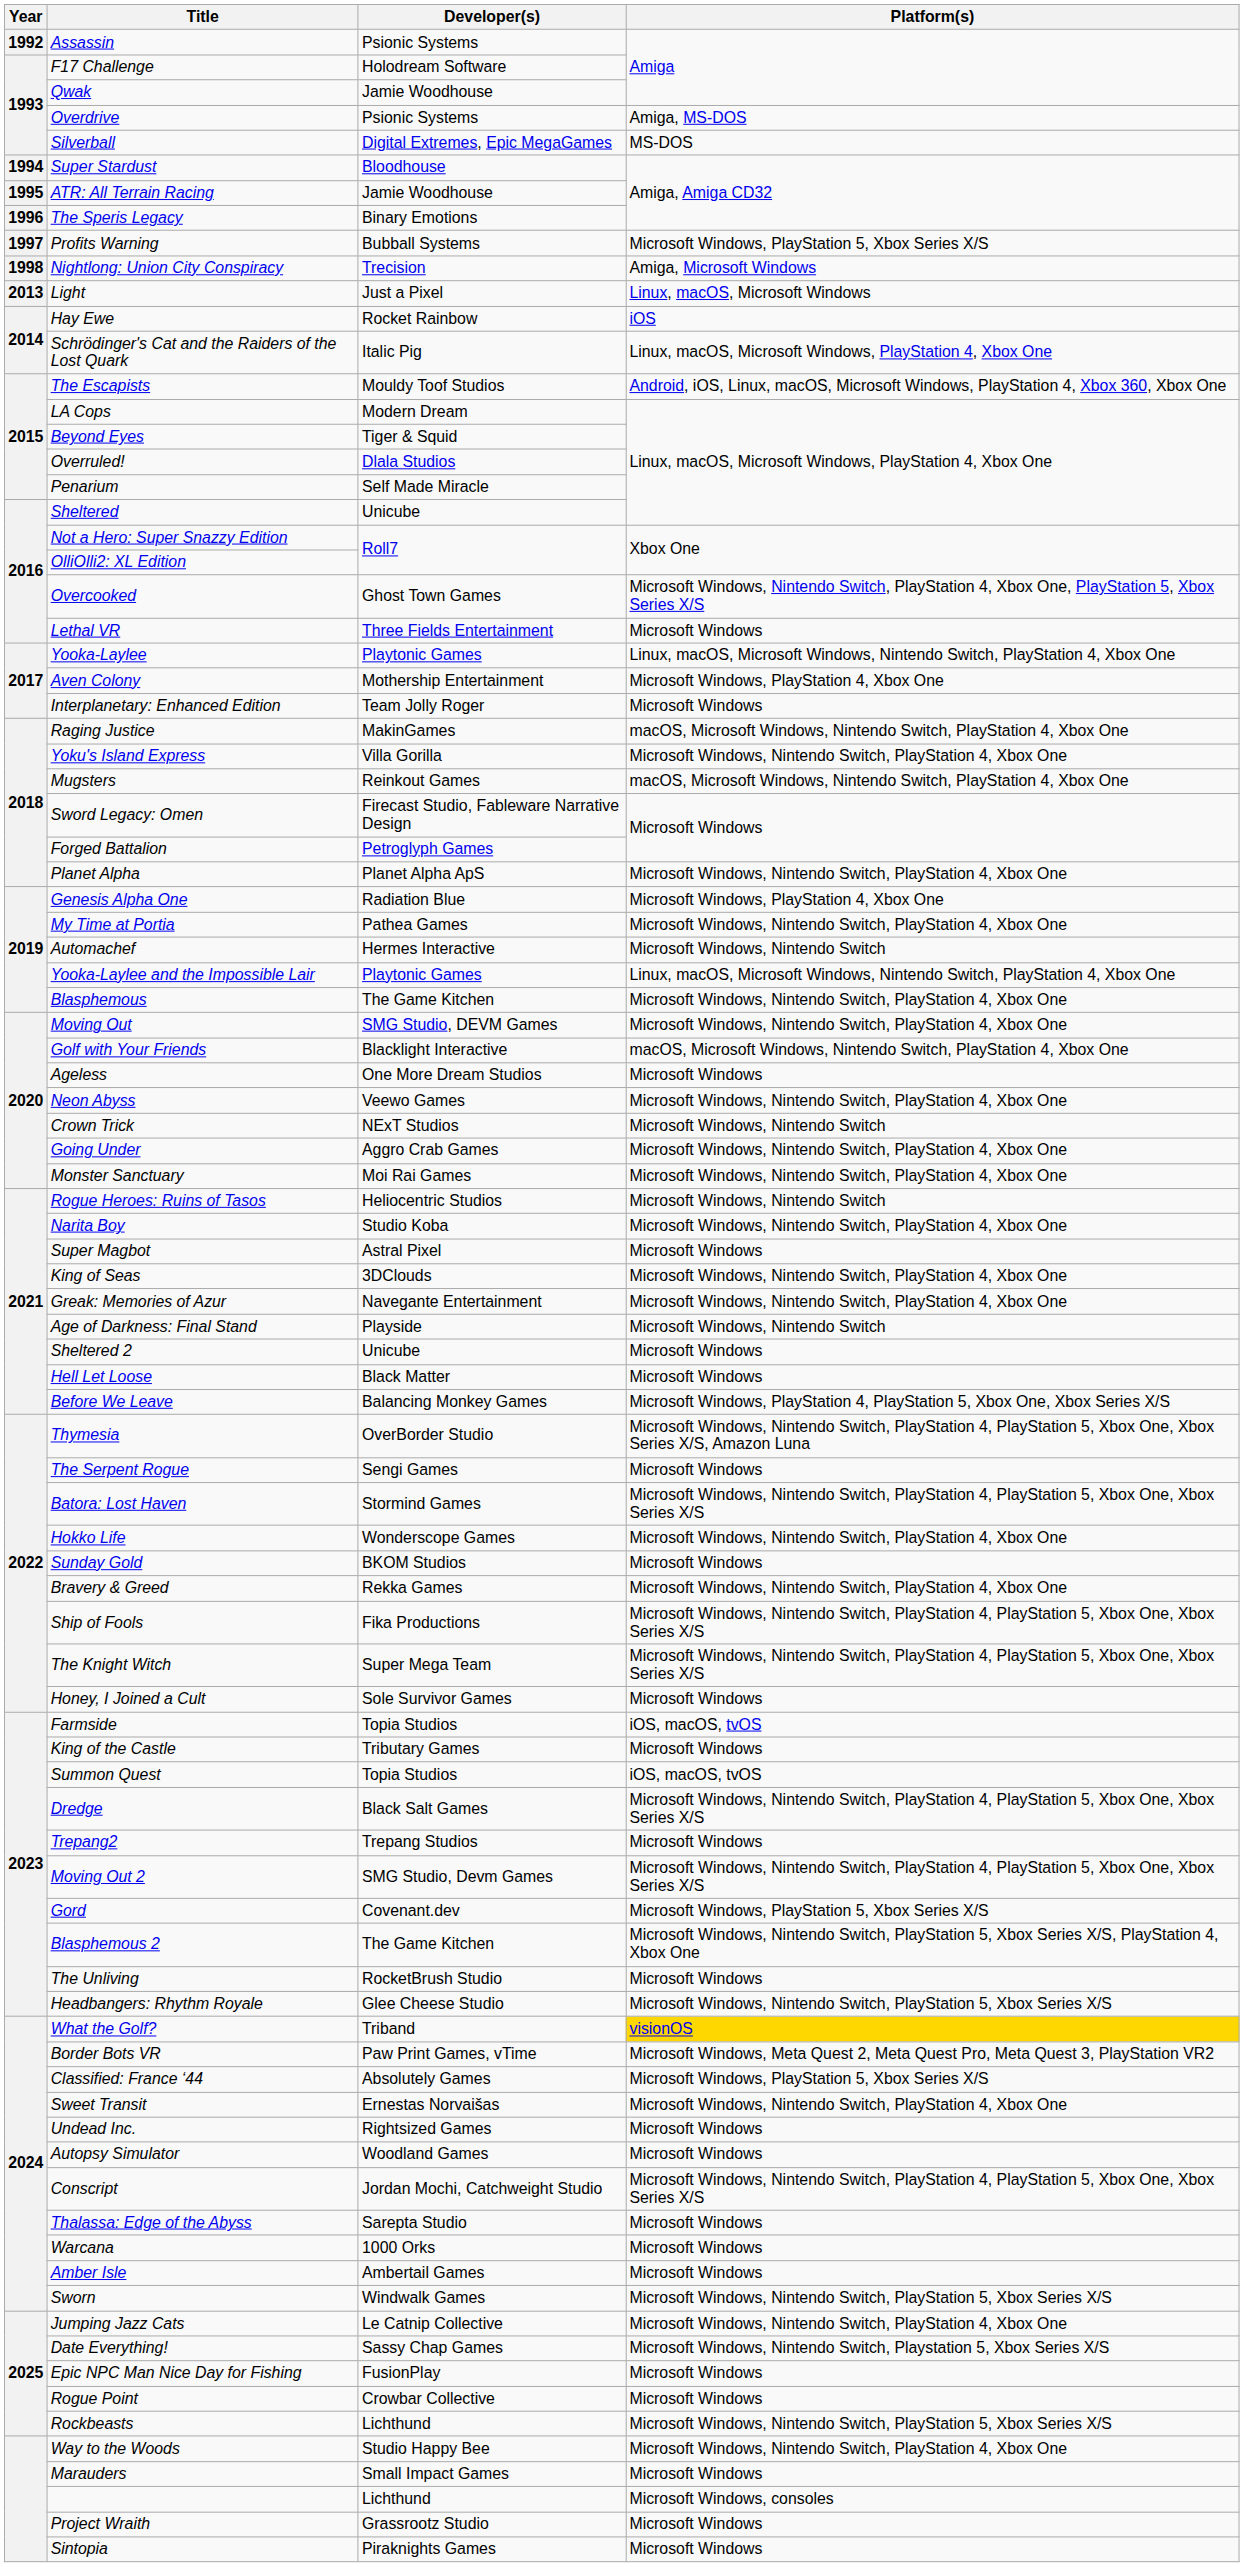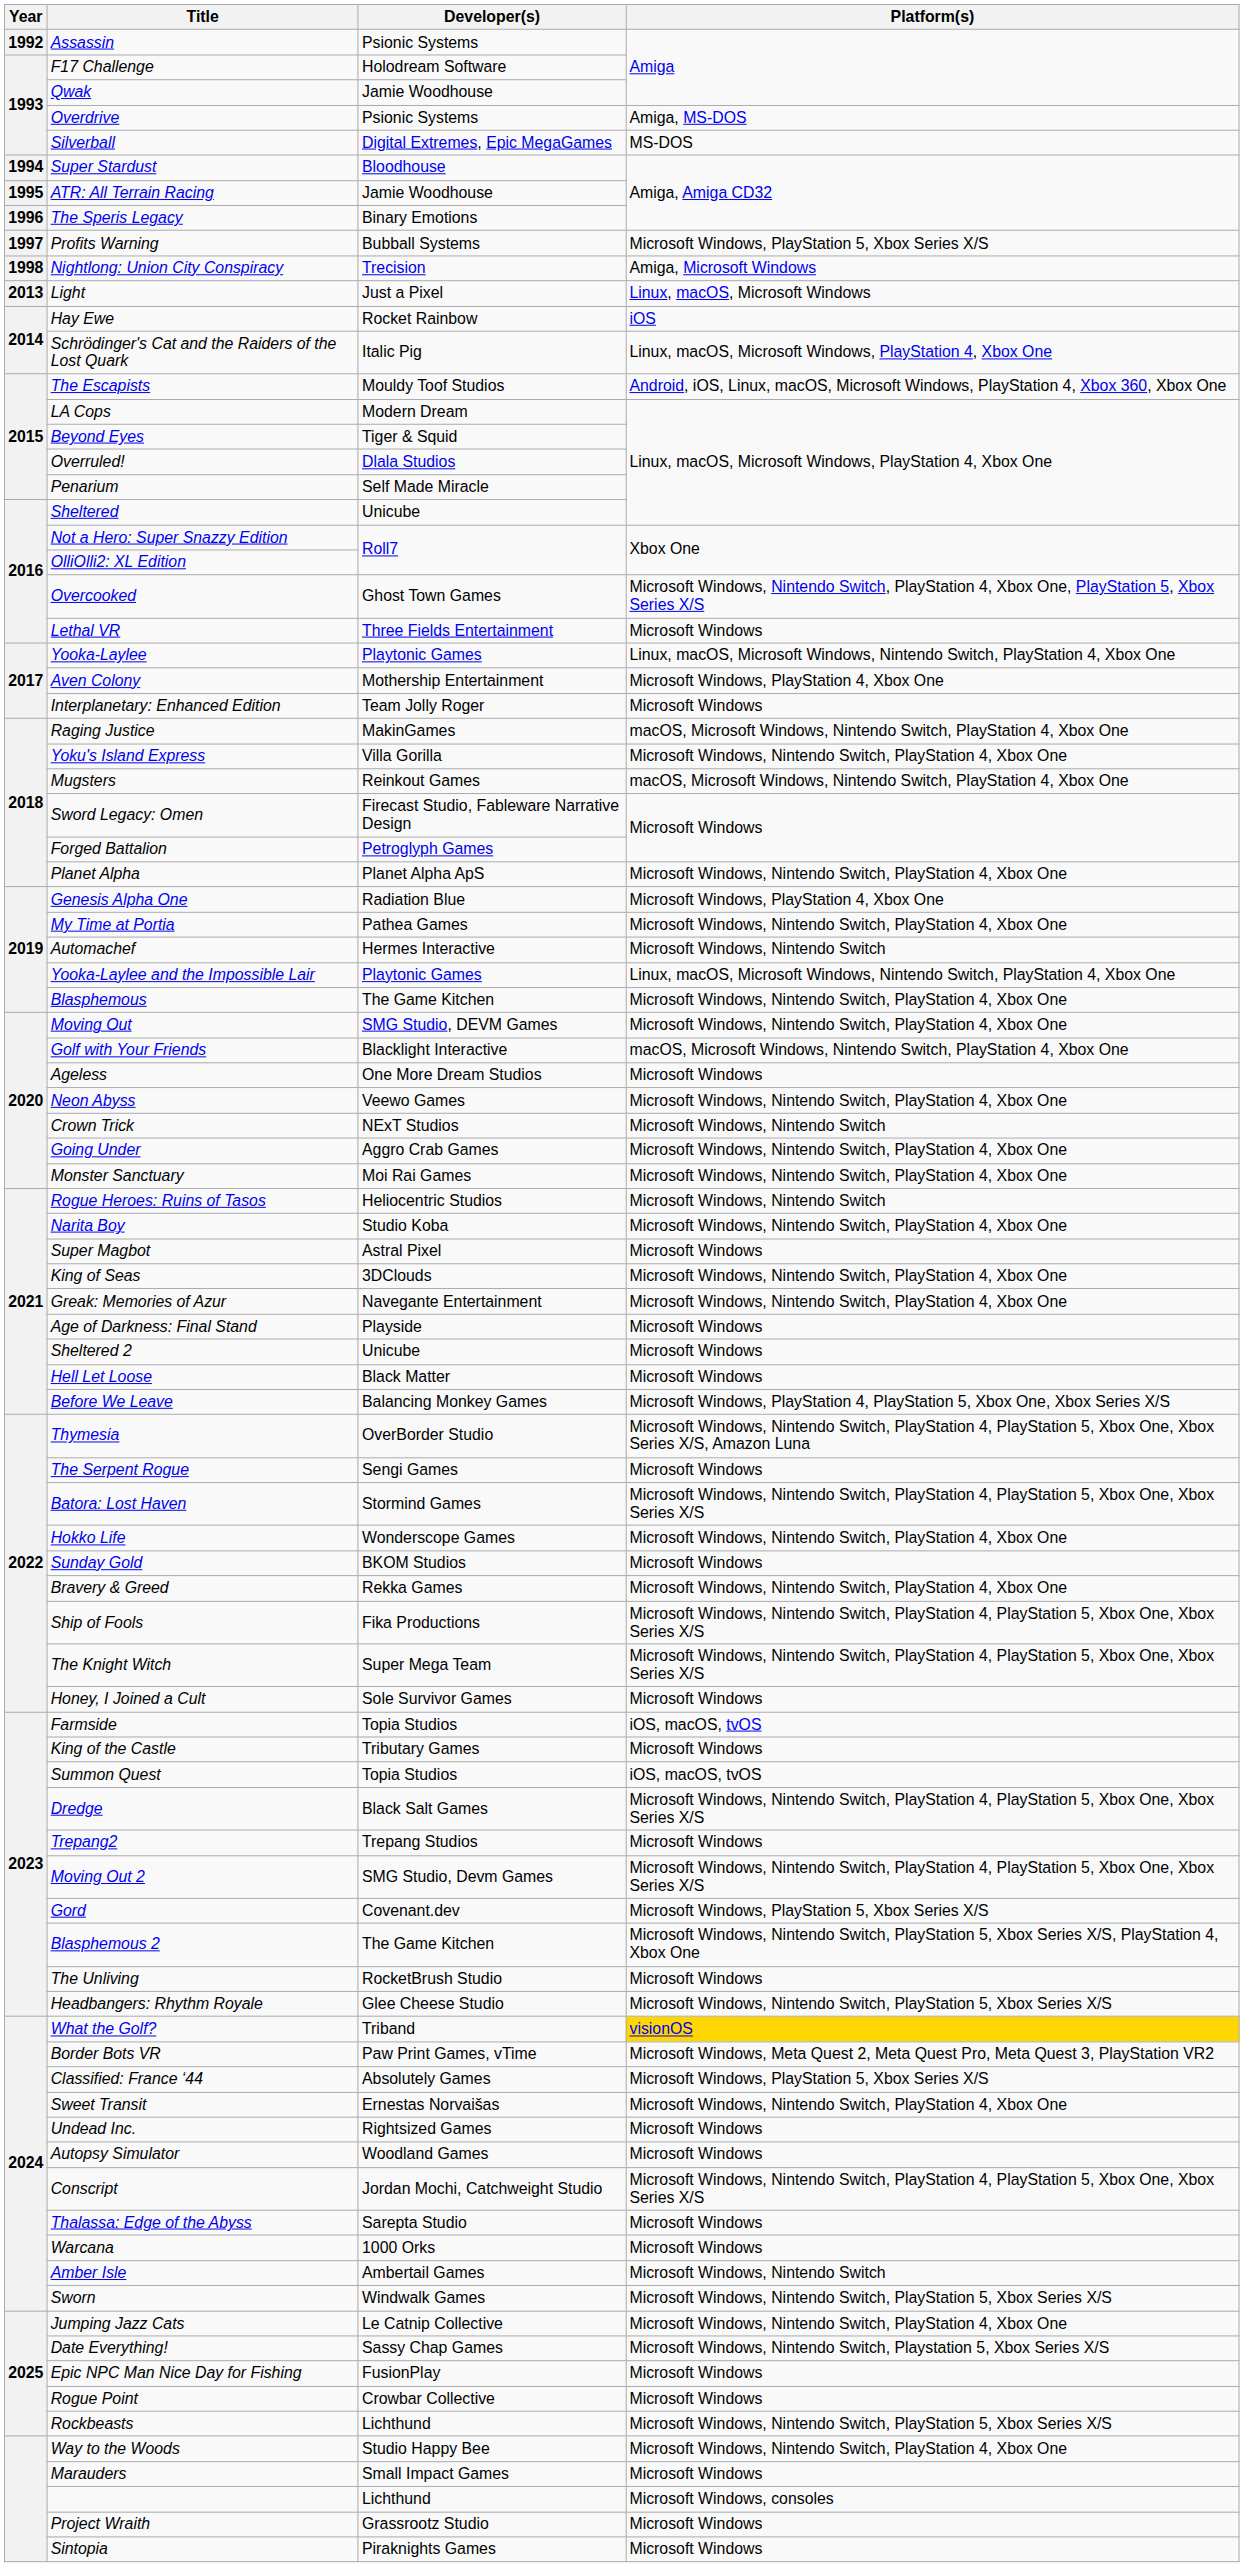Age of Darkness: Final Stand | Platform(s): Microsoft Windows, Nintendo Switch -> Microsoft Windows
Amber Isle | Platform(s): Microsoft Windows -> Microsoft Windows, Nintendo Switch
